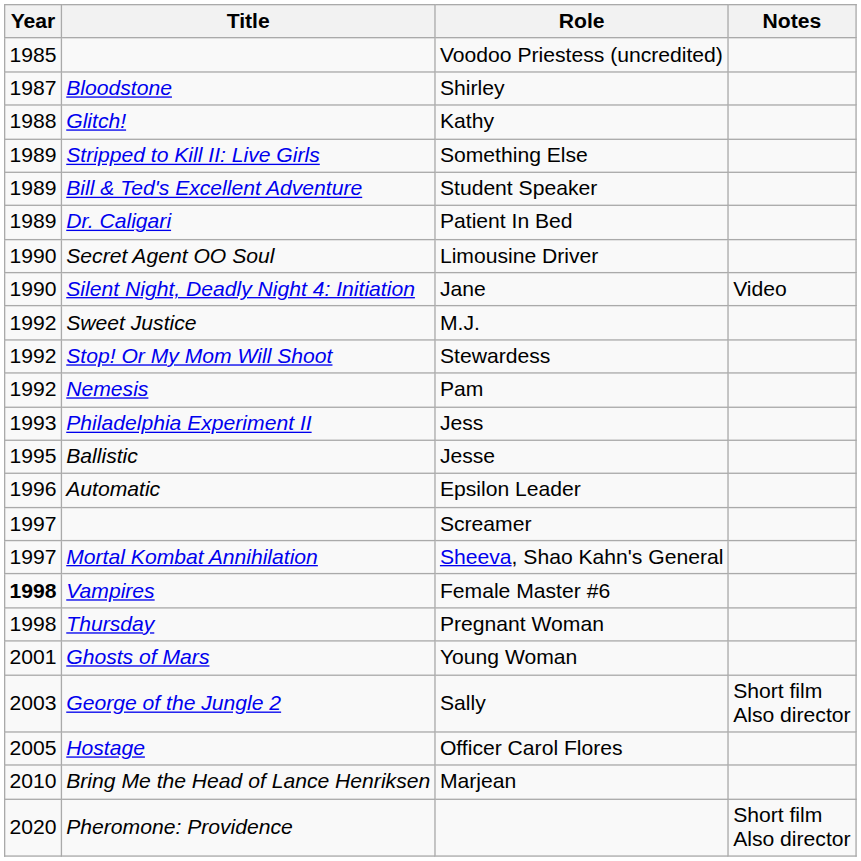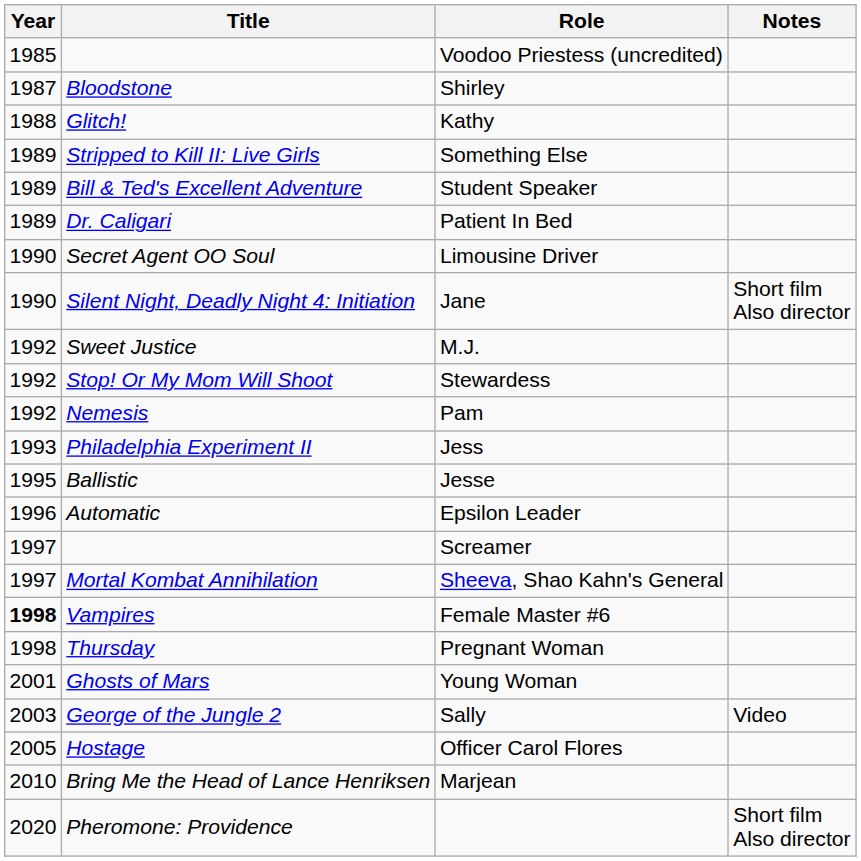Jane | Notes: Video -> Short film Also director
Sally | Notes: Short film Also director -> Video
